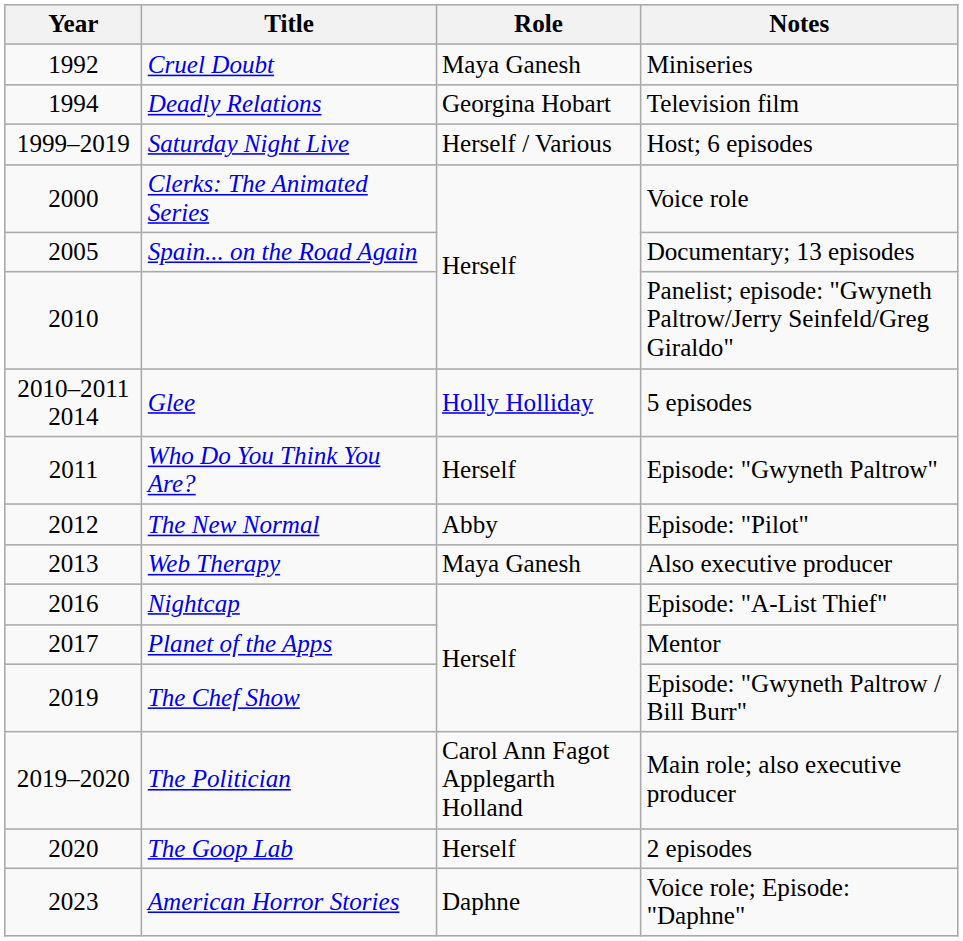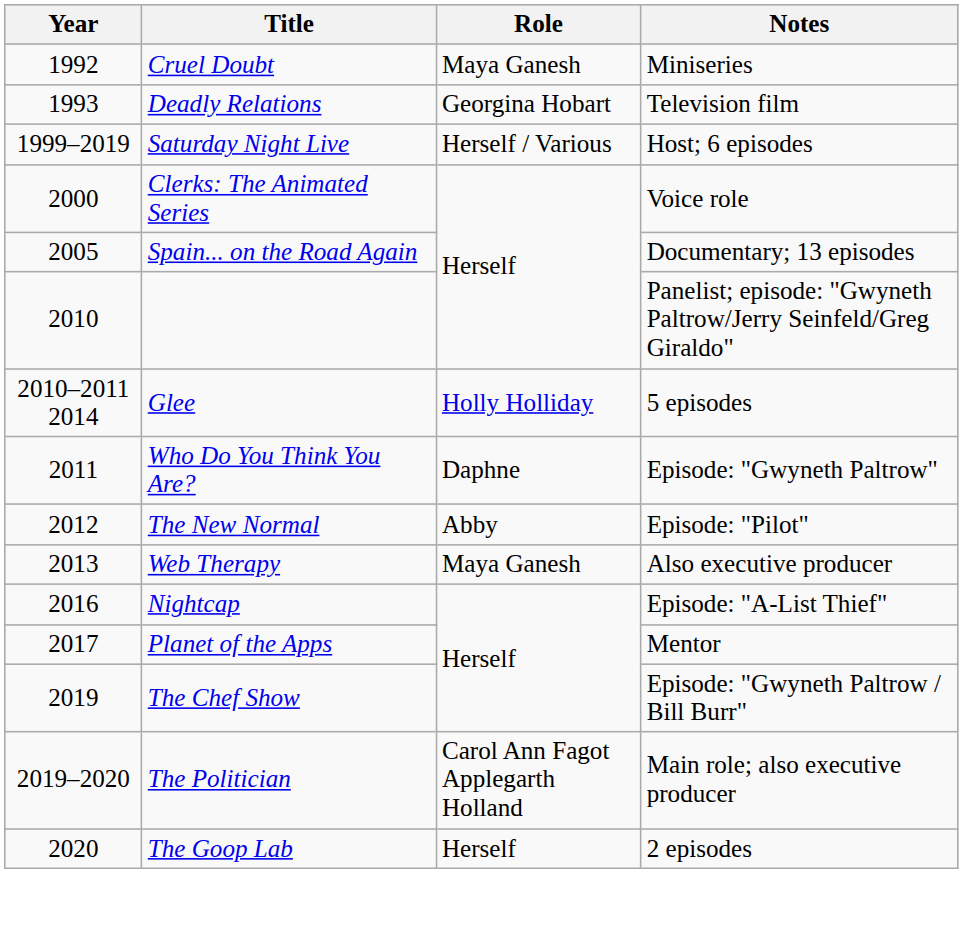Deadly Relations | Year: 1994 -> 1993
Who Do You Think You Are? | Role: Herself -> Daphne
- row: 2023 | American Horror Stories | Daphne | Voice role; Episode: "Daphne"
